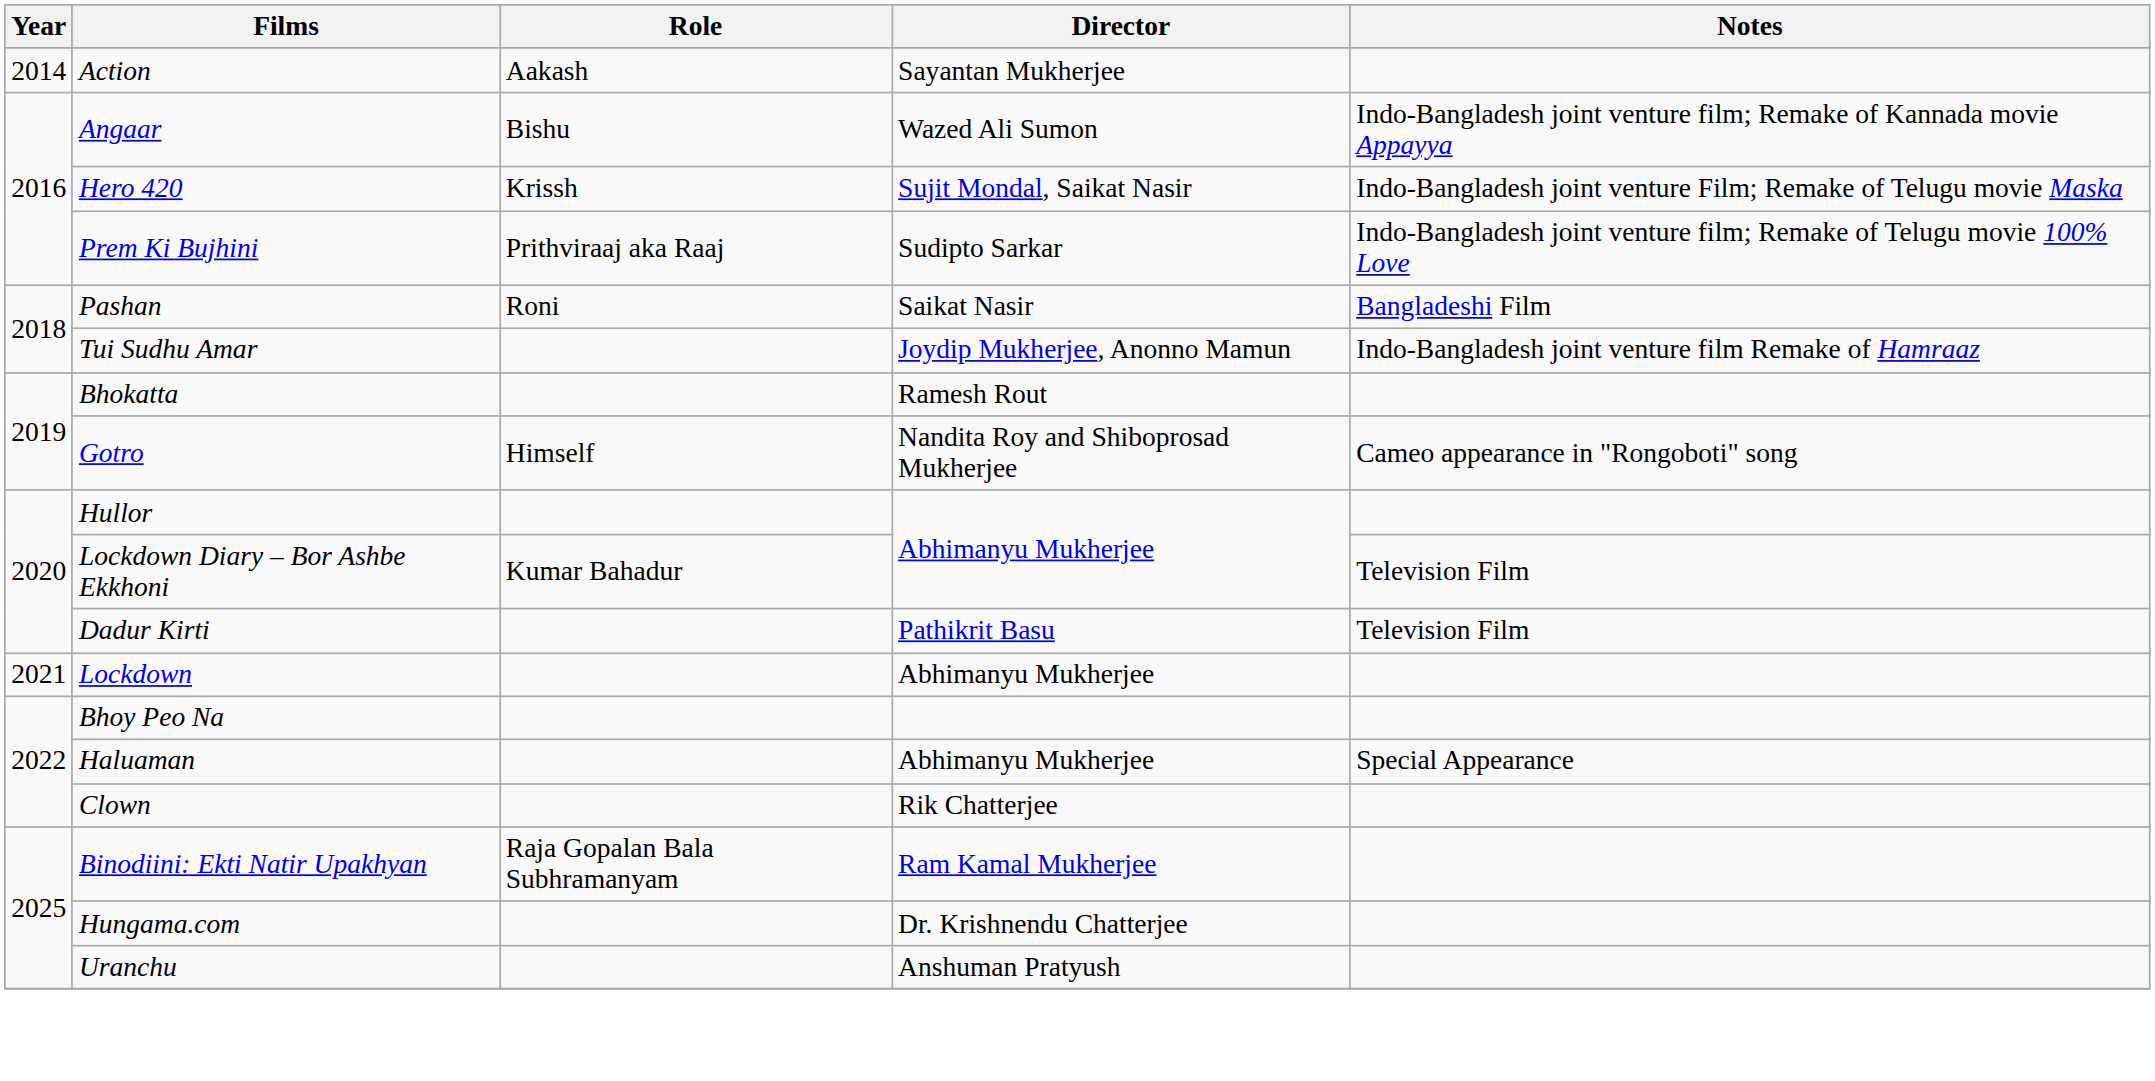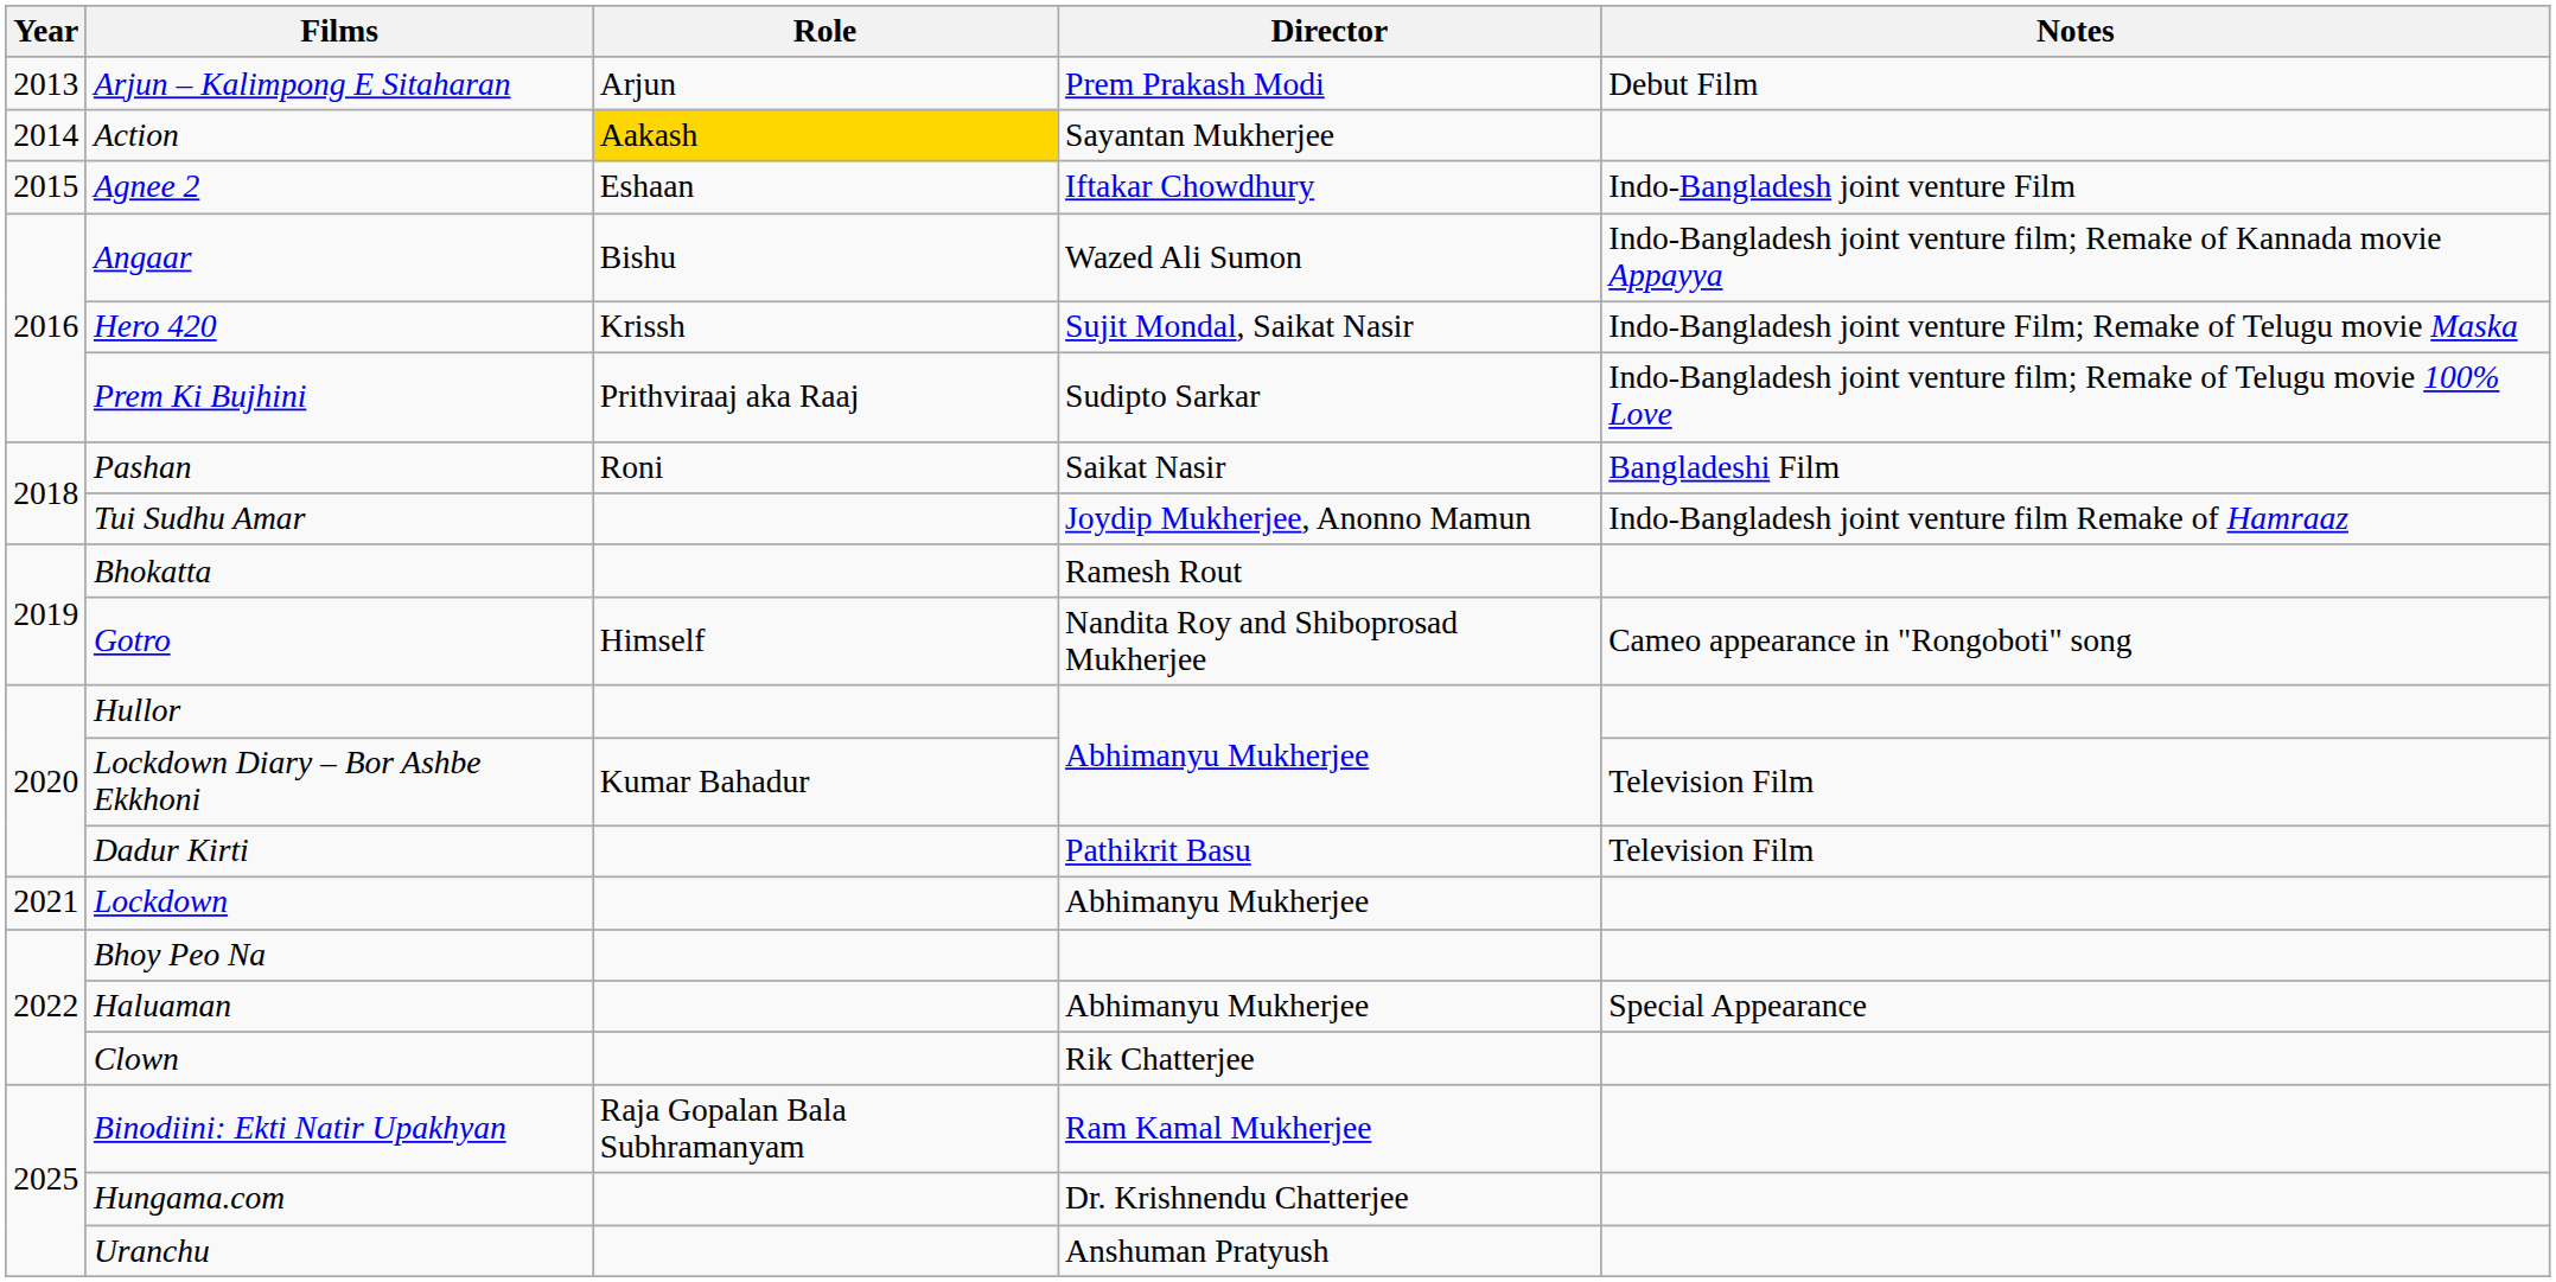+ row: 2013 | Arjun – Kalimpong E Sitaharan | Arjun | Prem Prakash Modi | Debut Film
Action | Role: no background -> gold background
+ row: 2015 | Agnee 2 | Eshaan | Iftakar Chowdhury | Indo-Bangladesh joint venture Film
